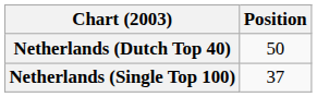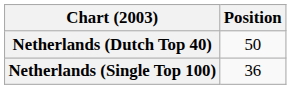Netherlands (Single Top 100) | Position: 37 -> 36
